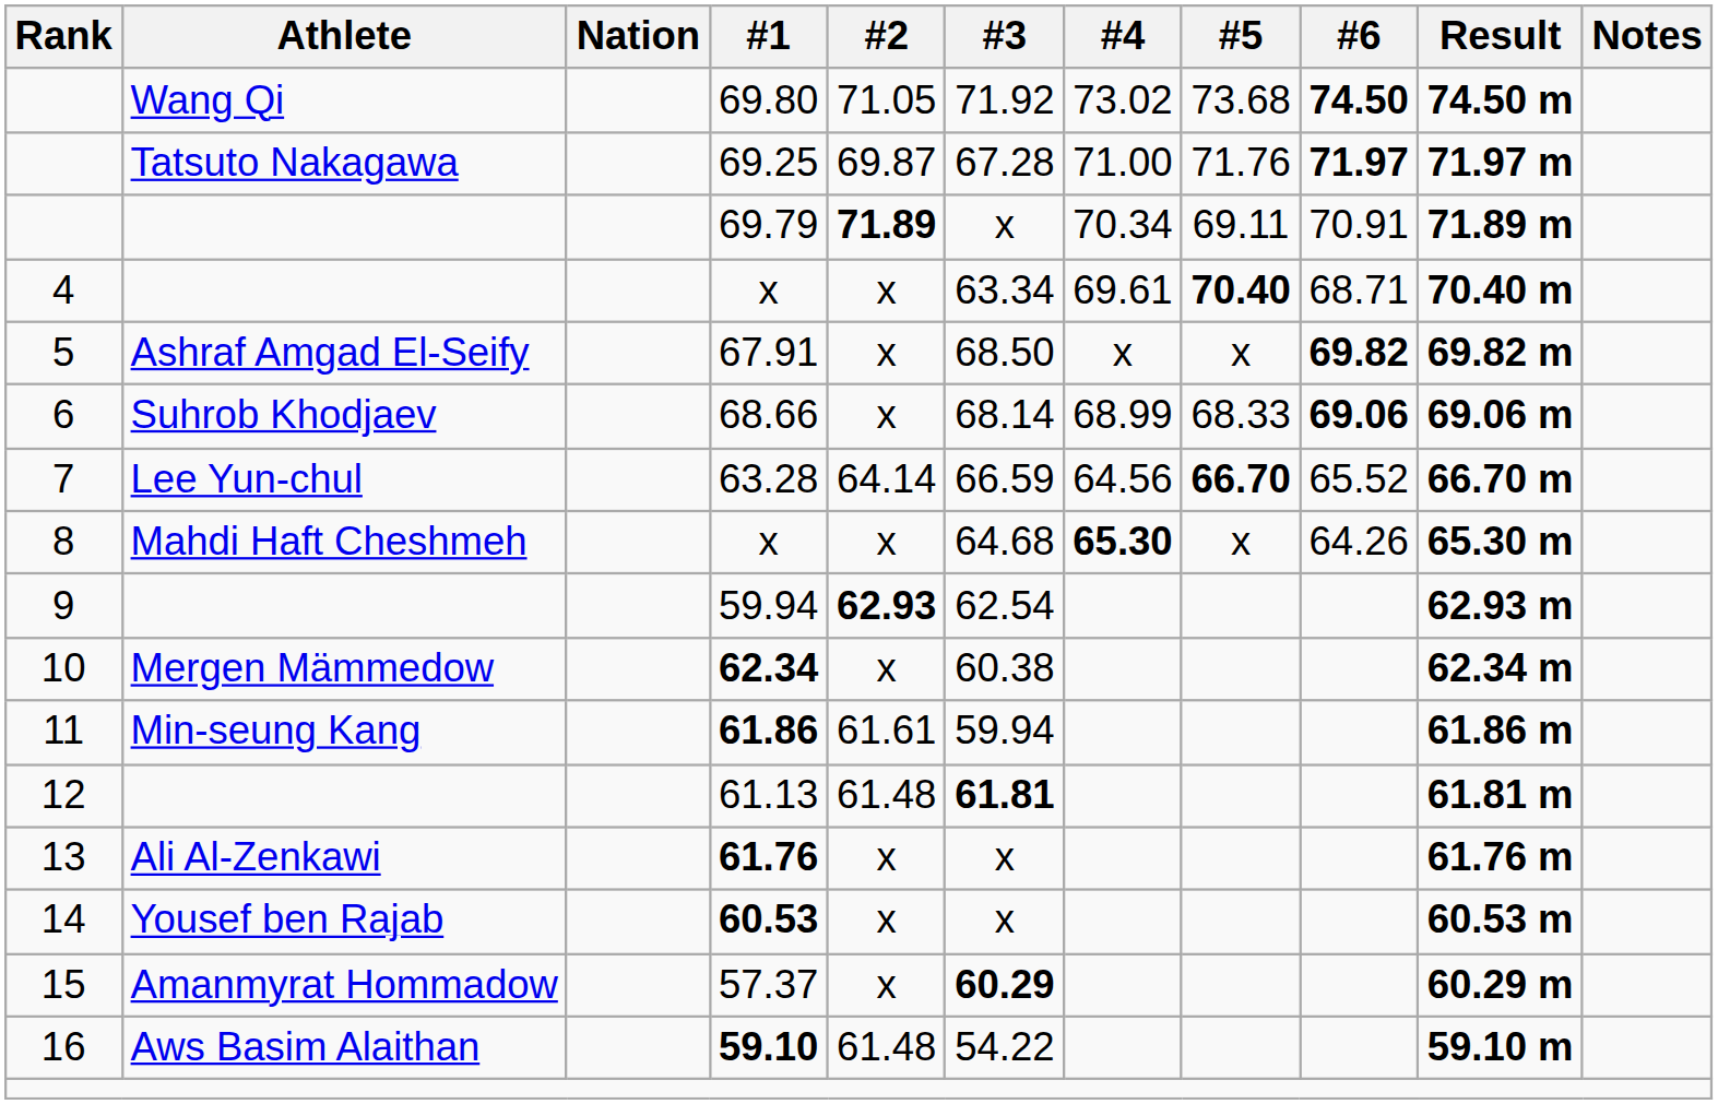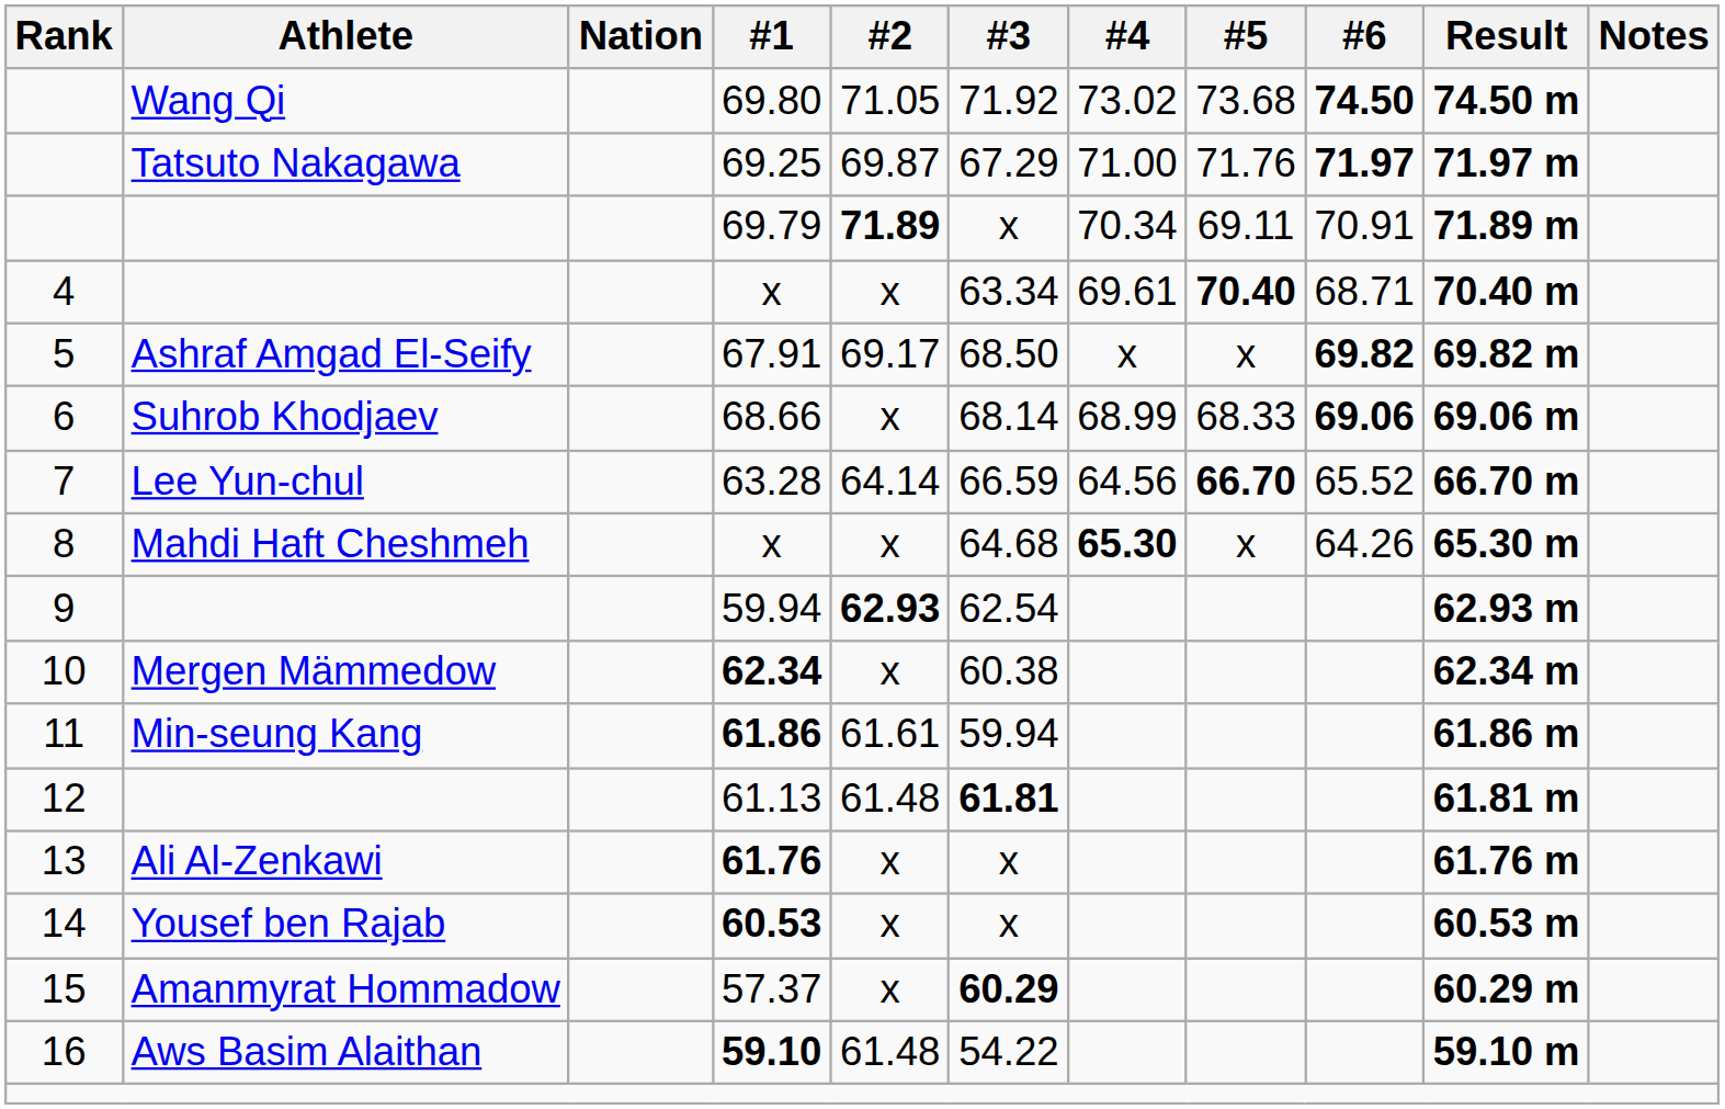69.25 | #3: 67.28 -> 67.29
67.91 | #2: x -> 69.17
